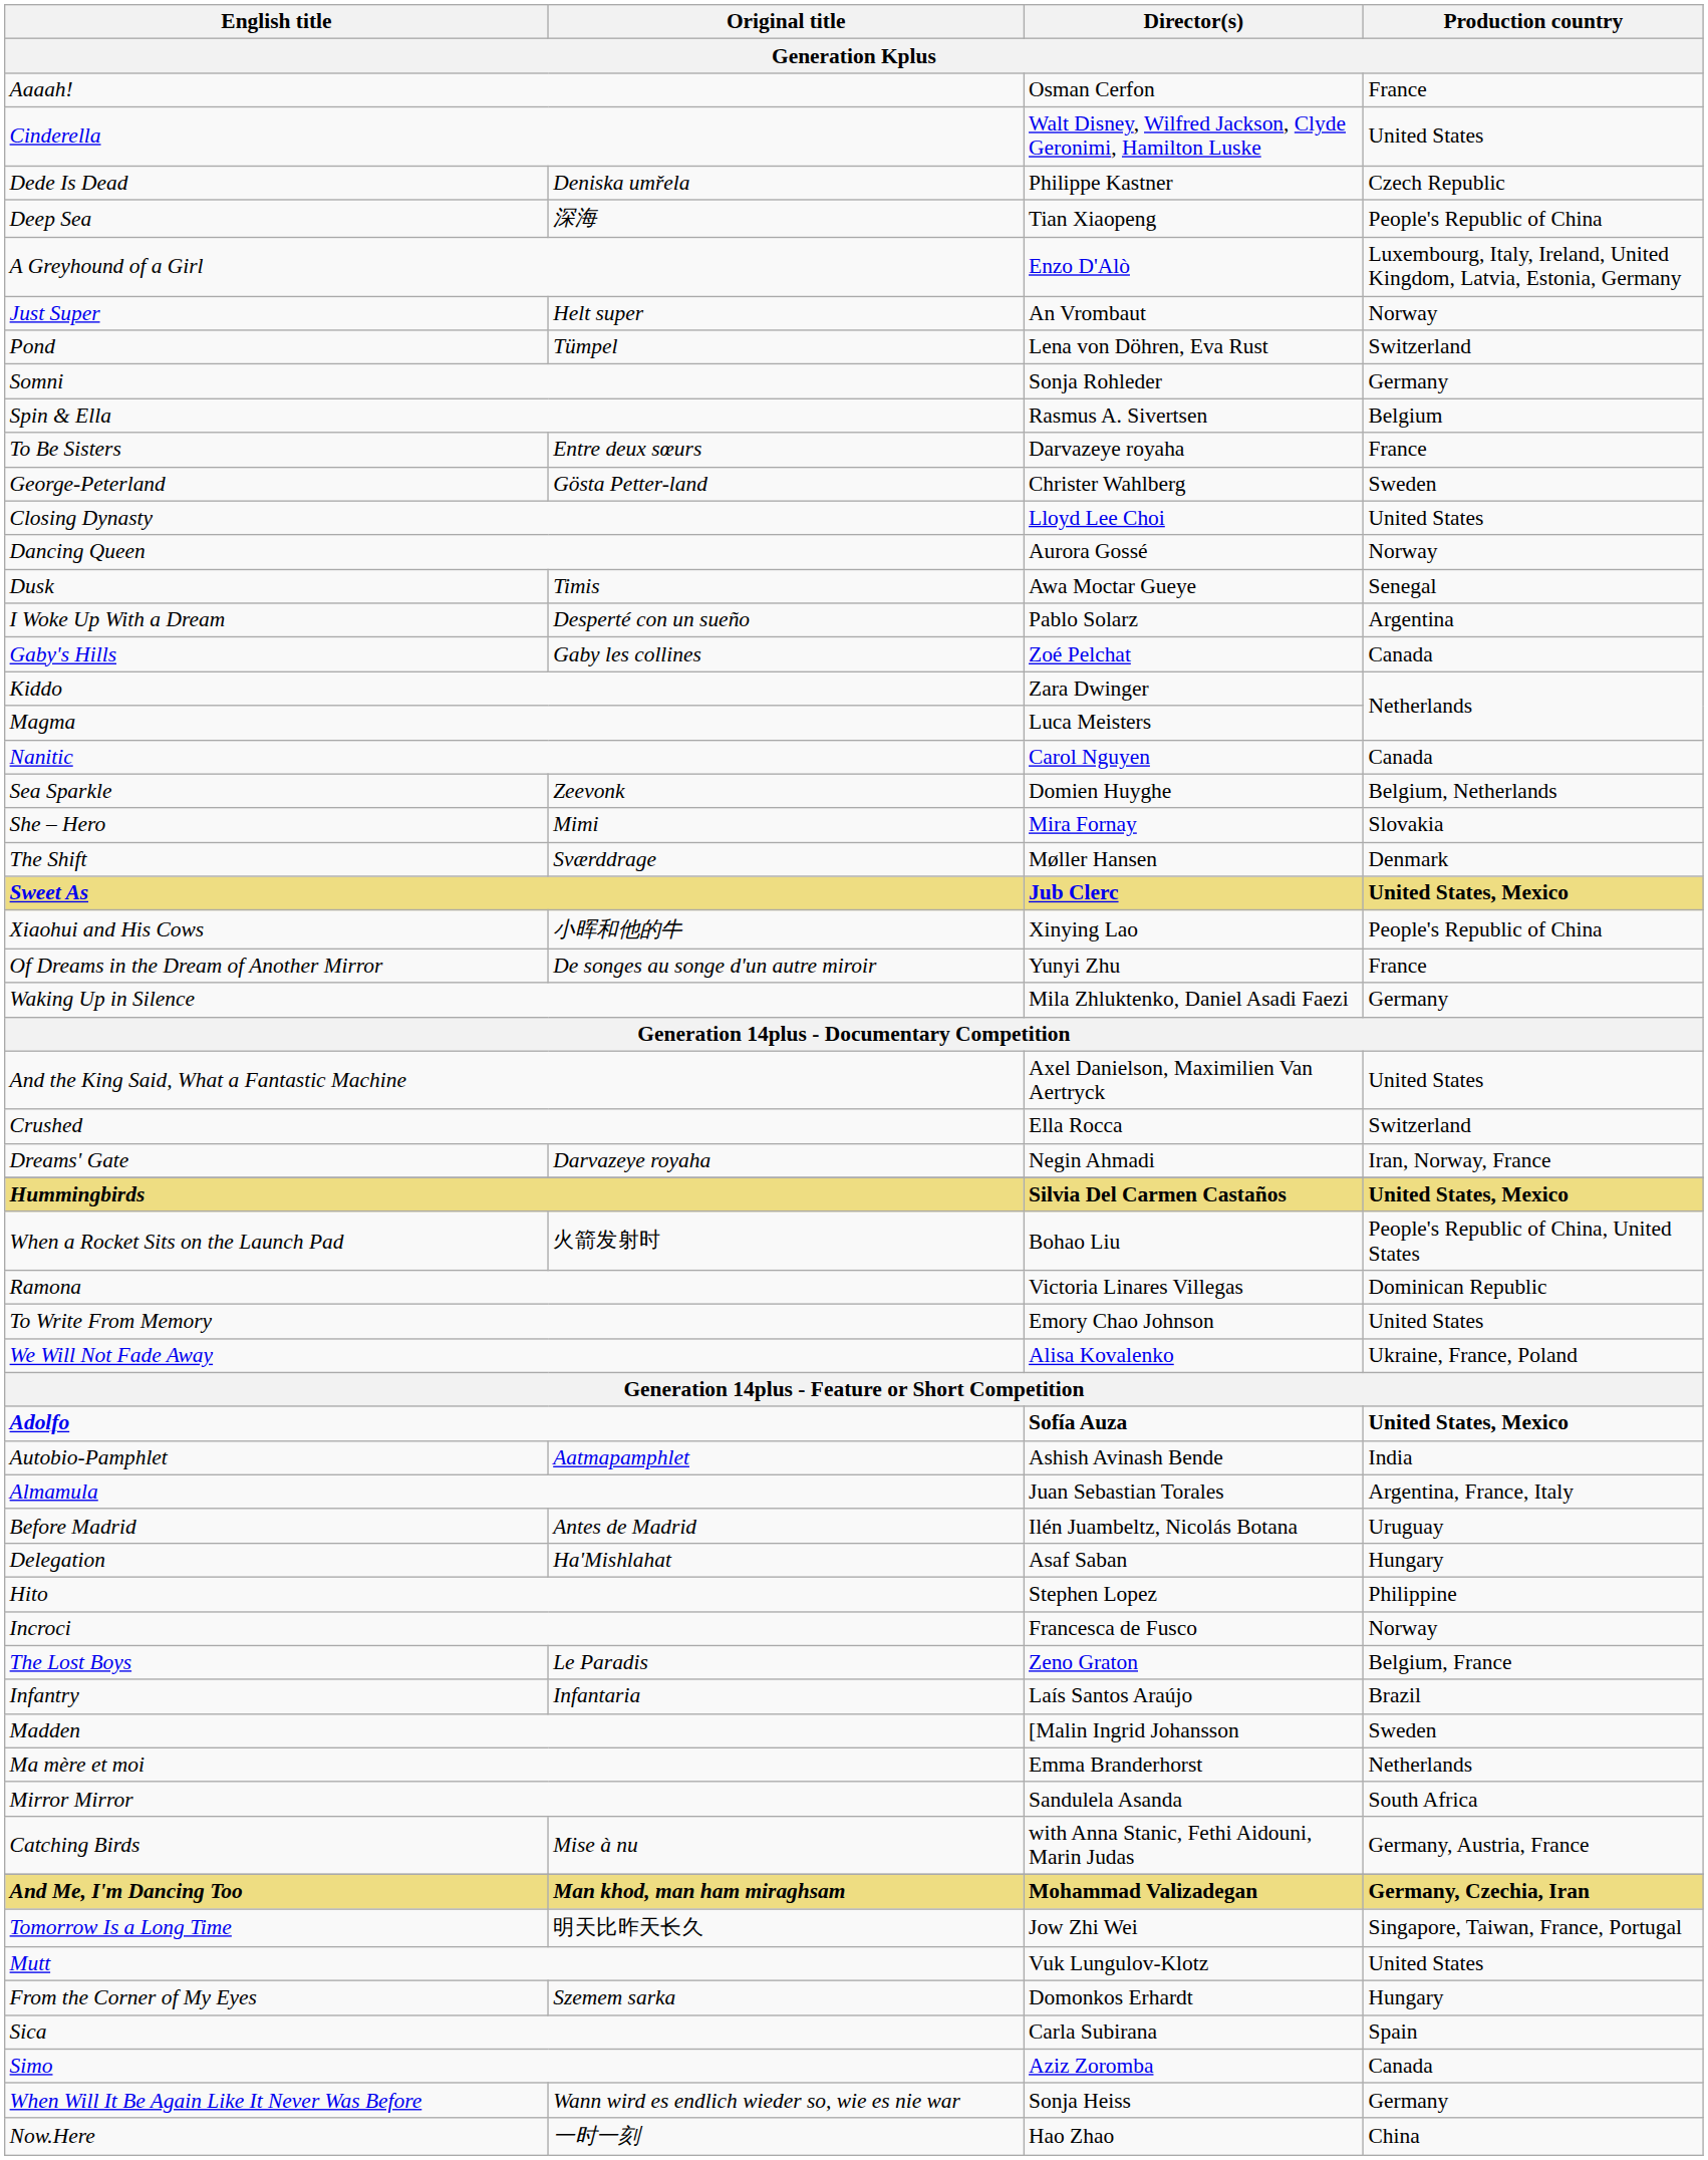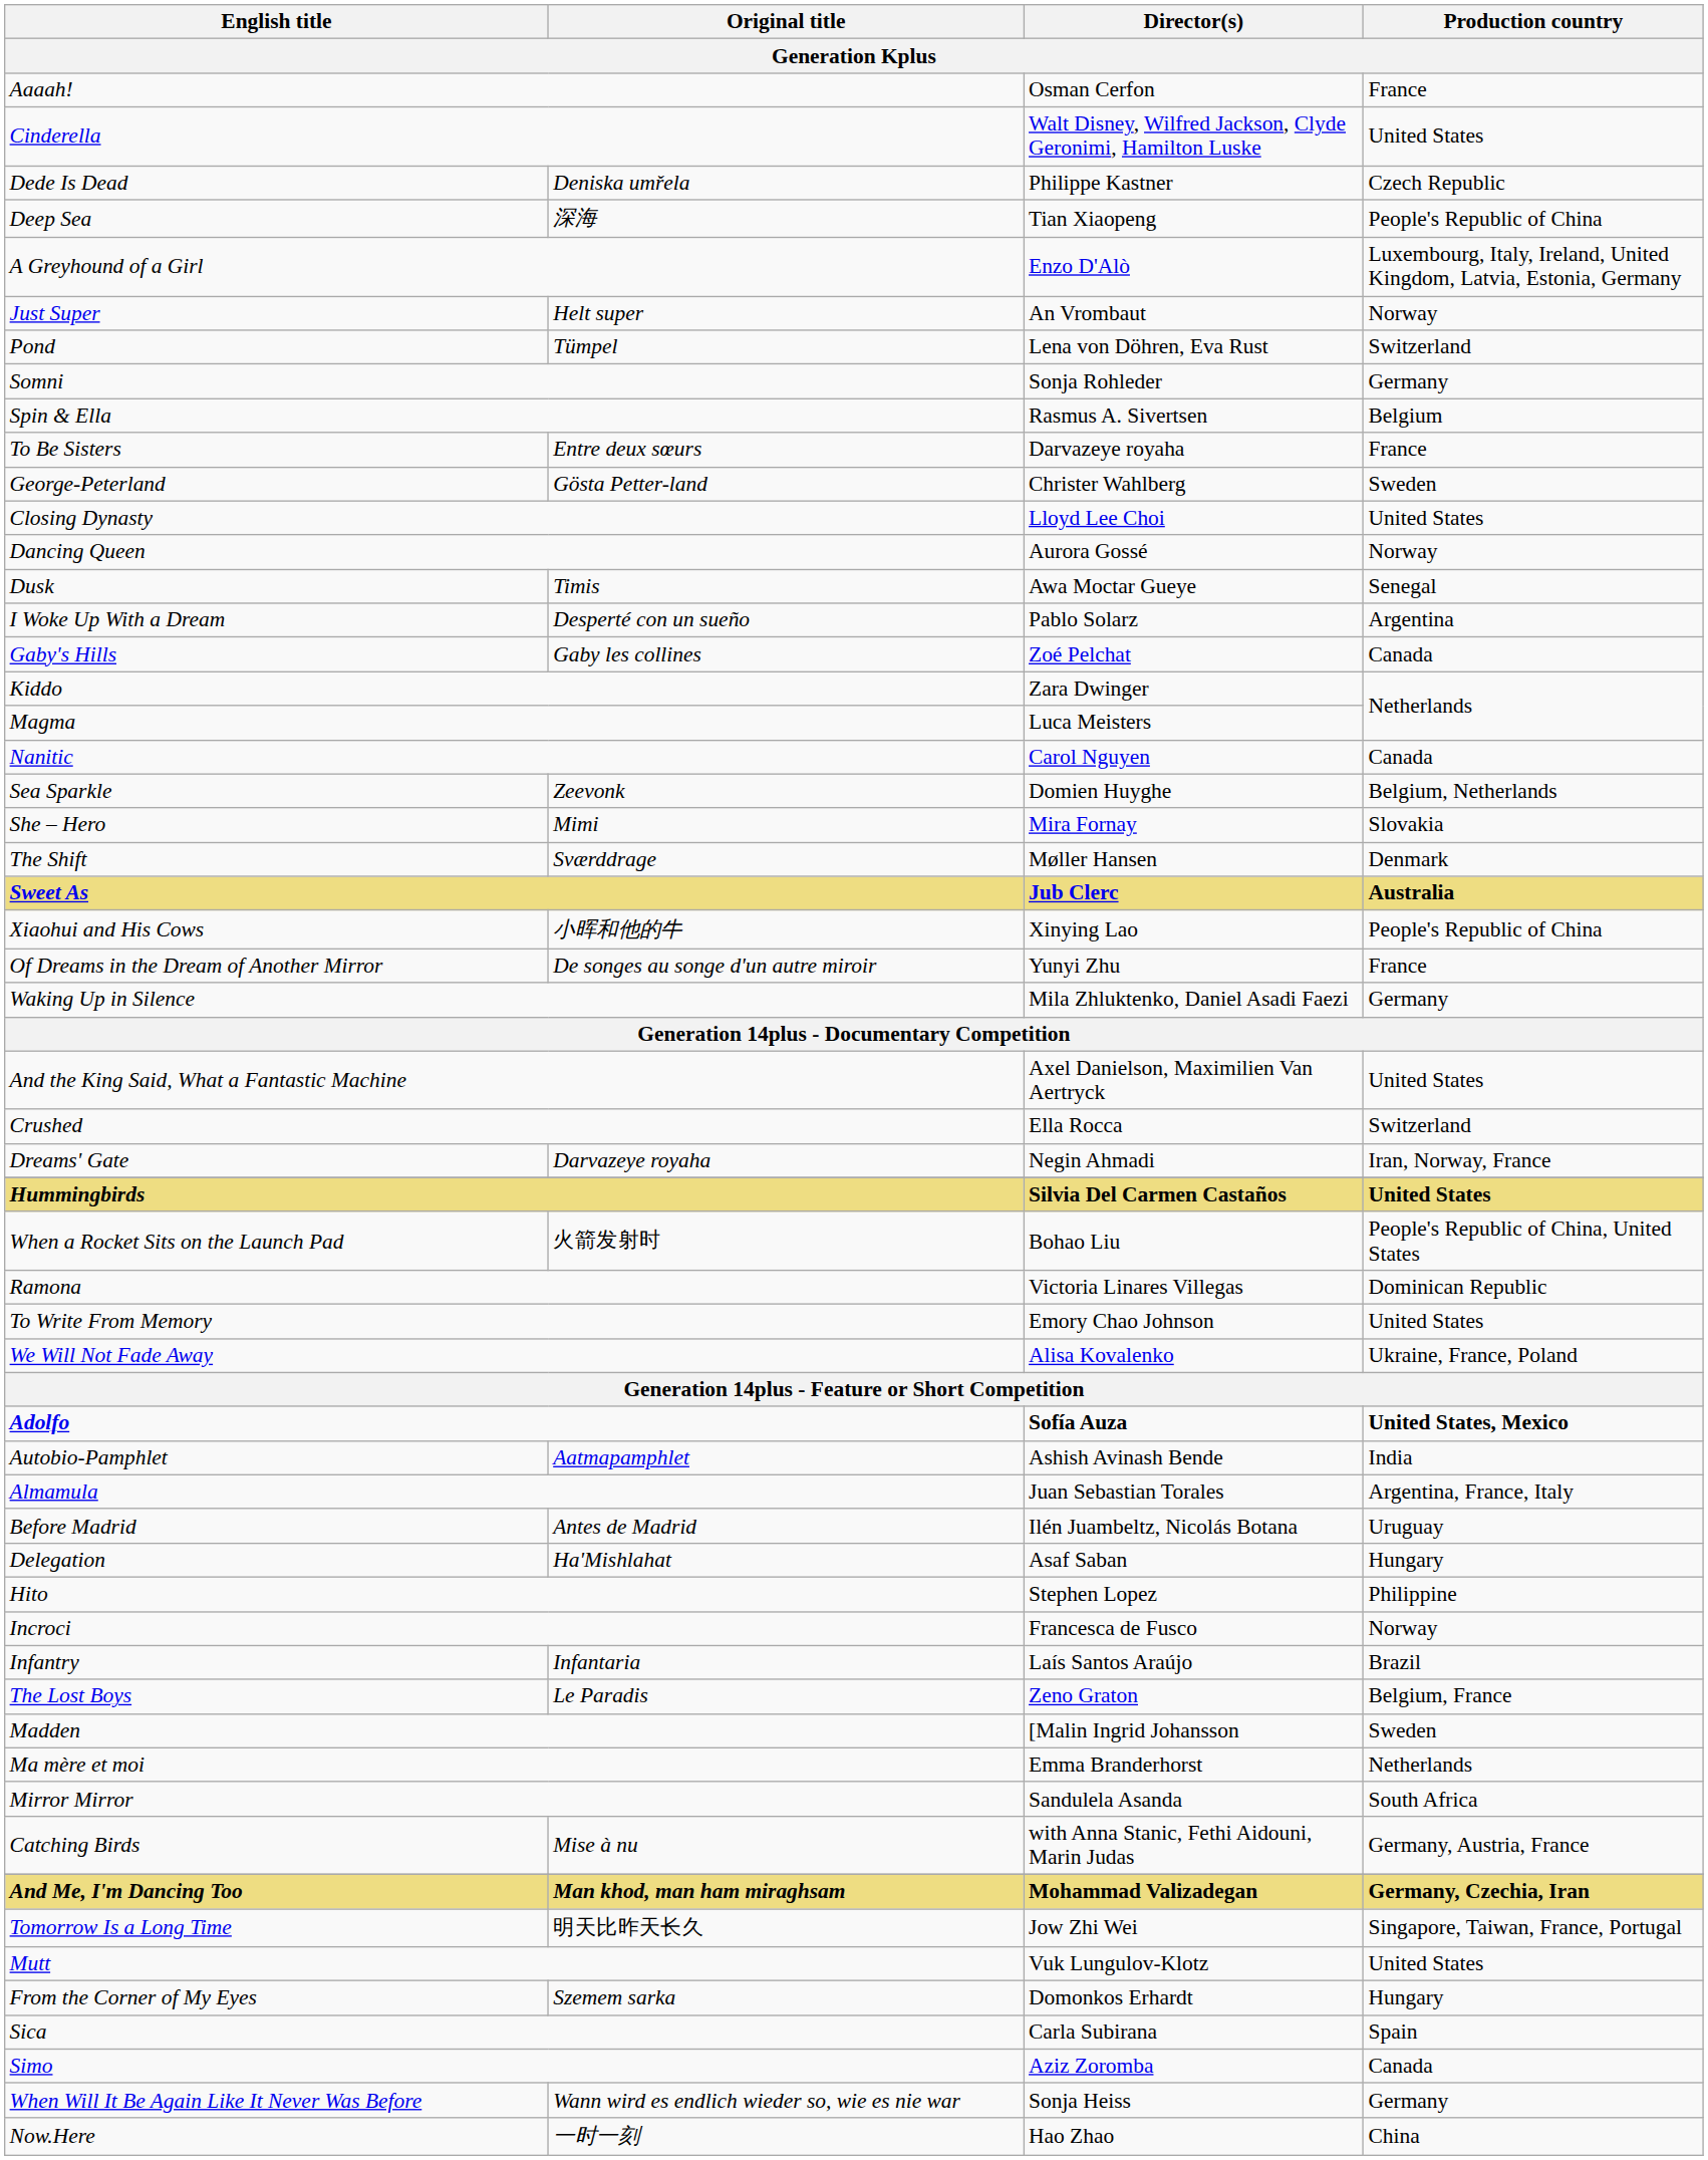Sweet As | Production country: United States, Mexico -> Australia
Hummingbirds | Production country: United States, Mexico -> United States
rows swapped: Infantry <-> The Lost Boys
